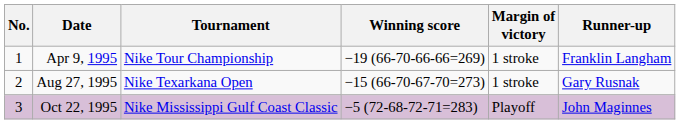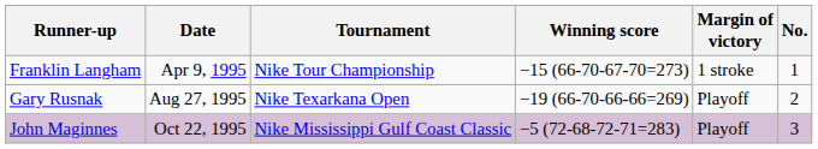columns swapped: No. <-> Runner-up
Apr 9, 1995 | Winning score: −19 (66-70-66-66=269) -> −15 (66-70-67-70=273)
Aug 27, 1995 | Winning score: −15 (66-70-67-70=273) -> −19 (66-70-66-66=269)
Aug 27, 1995 | Margin of victory: 1 stroke -> Playoff
